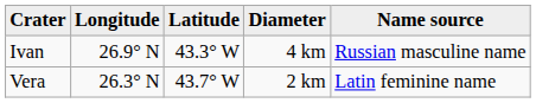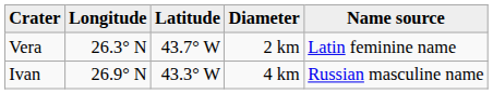rows swapped: Ivan <-> Vera
